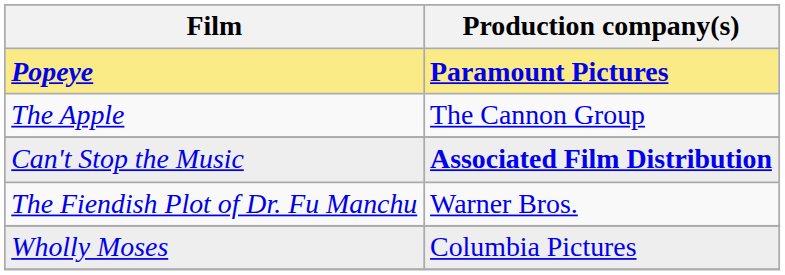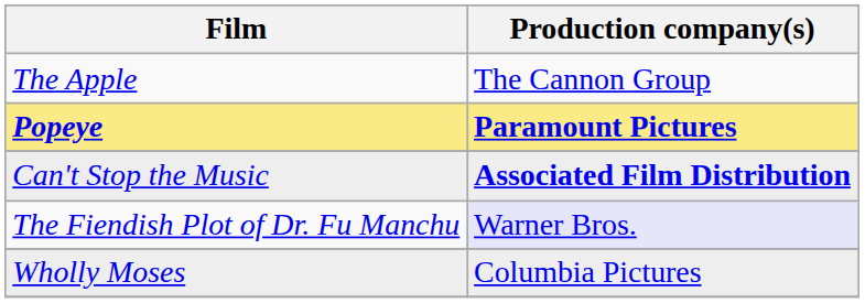rows swapped: Popeye <-> The Apple
The Fiendish Plot of Dr. Fu Manchu | Production company(s): no background -> lavender background
